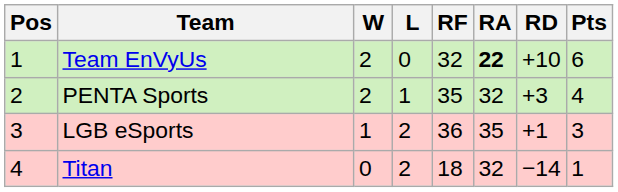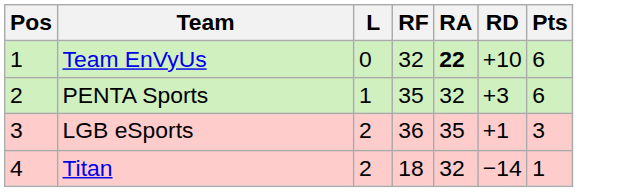- column: W | 2 | 2 | 1 | 0
PENTA Sports | Pts: 4 -> 6
